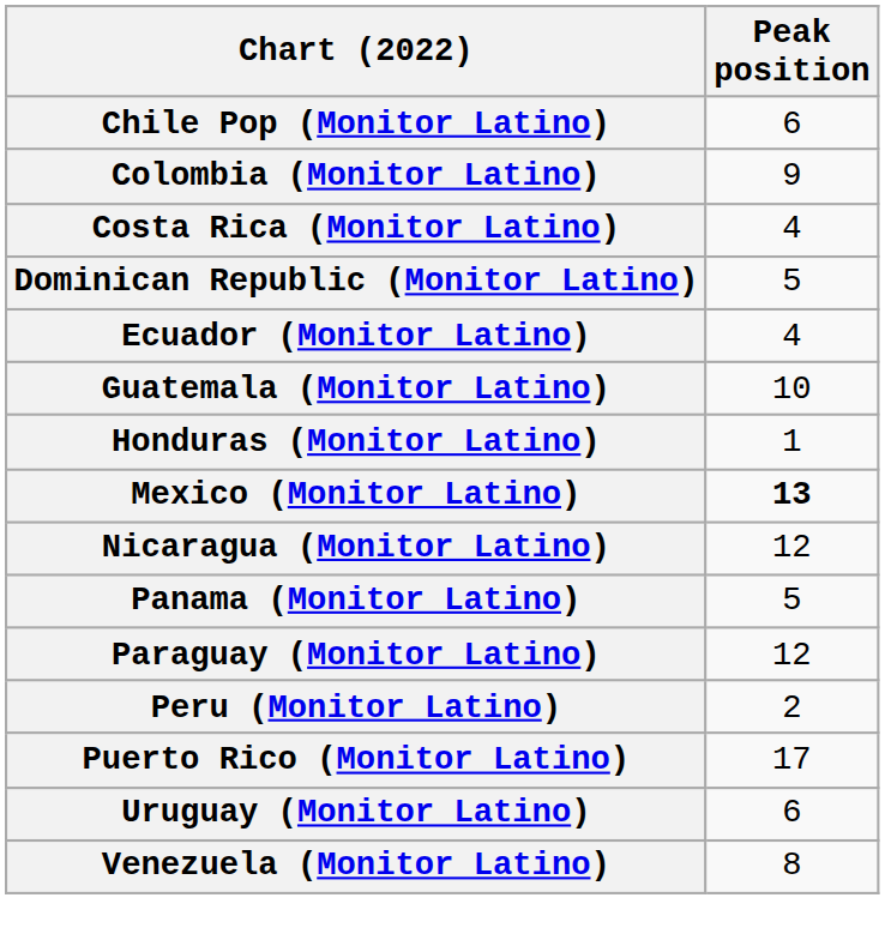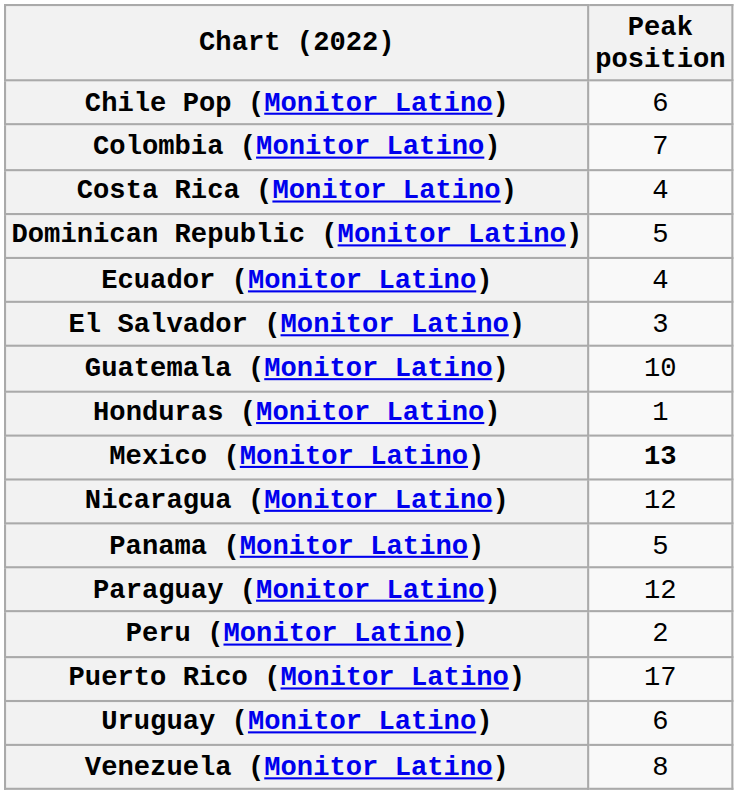Colombia (Monitor Latino) | Peak position: 9 -> 7
+ row: El Salvador (Monitor Latino) | 3
